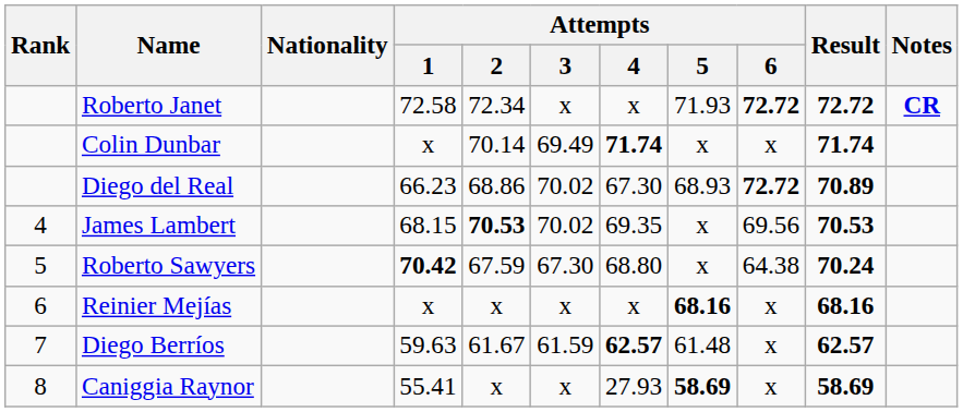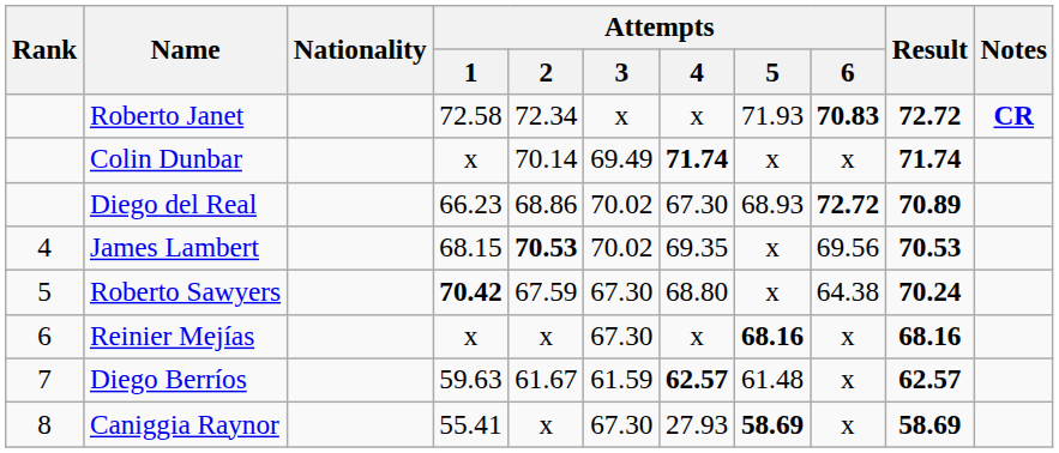Roberto Janet | Attempts / 6: 72.72 -> 70.83
Reinier Mejías | Attempts / 3: x -> 67.30
Caniggia Raynor | Attempts / 3: x -> 67.30
